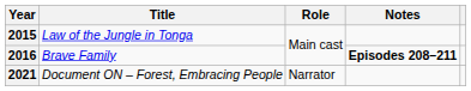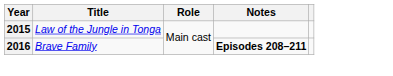- row: 2021 | Document ON – Forest, Embracing People | Narrator
